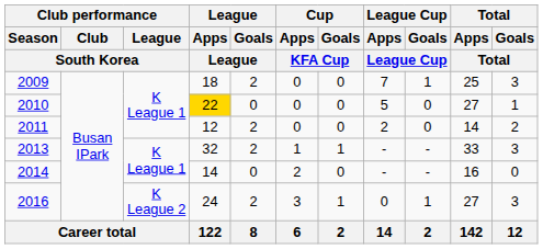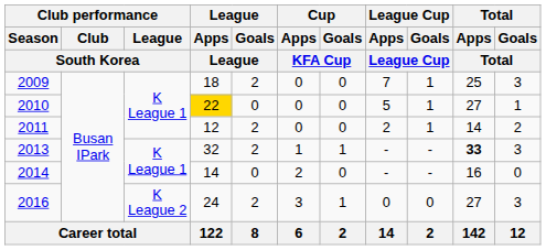2010 | League Cup / Goals / League Cup: 0 -> 1
2011 | League Cup / Goals / League Cup: 0 -> 1
2013 | Total / Apps / Total: normal -> bold
2016 | League Cup / Goals / League Cup: 1 -> 0
